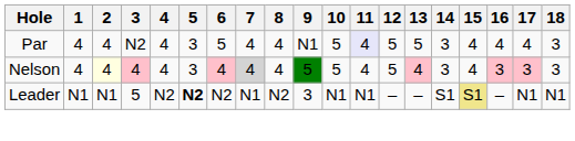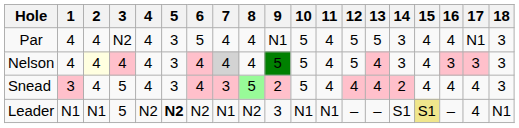Par | 11: lavender background -> no background
Par | 17: 4 -> N1
+ row: Snead | 3 | 4 | 5 | 4 | 3 | 4 | 3 | 5 | 2 | 5 | 4 | 4 | 4 | 2 | 4 | 4 | 4 | 3
Leader | 17: N1 -> 4
